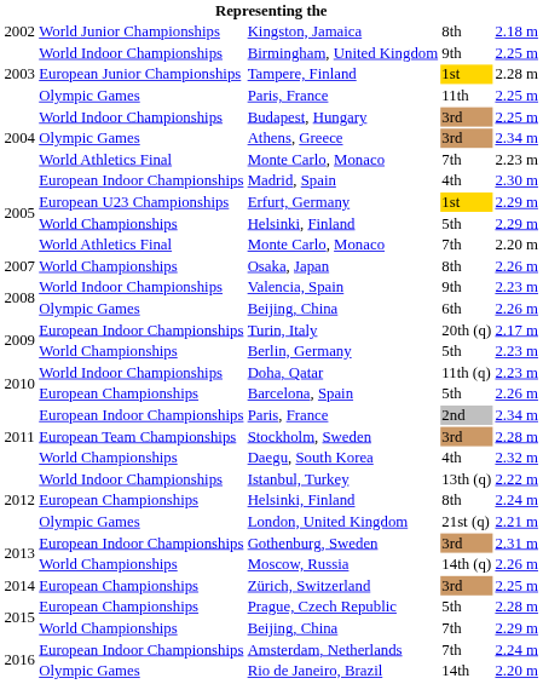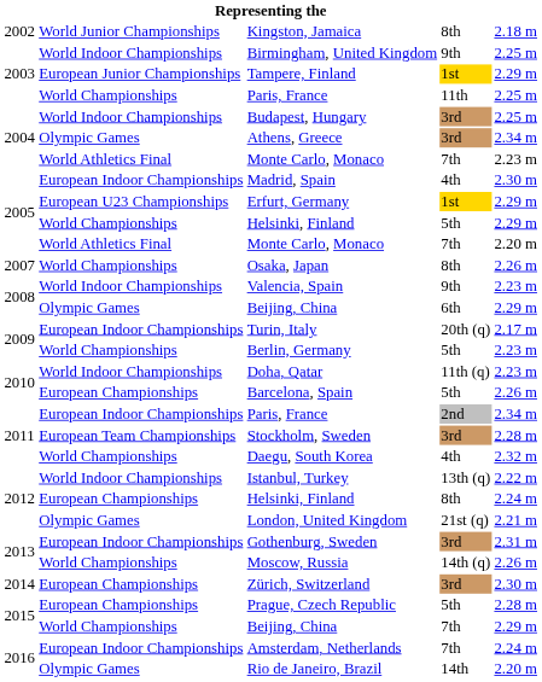Tampere, Finland | column 5: 2.28 m -> 2.29 m
2003 / Paris, France | column 2: Olympic Games -> World Championships
2008 / Beijing, China | column 5: 2.26 m -> 2.29 m
Zürich, Switzerland | column 5: 2.25 m -> 2.30 m
